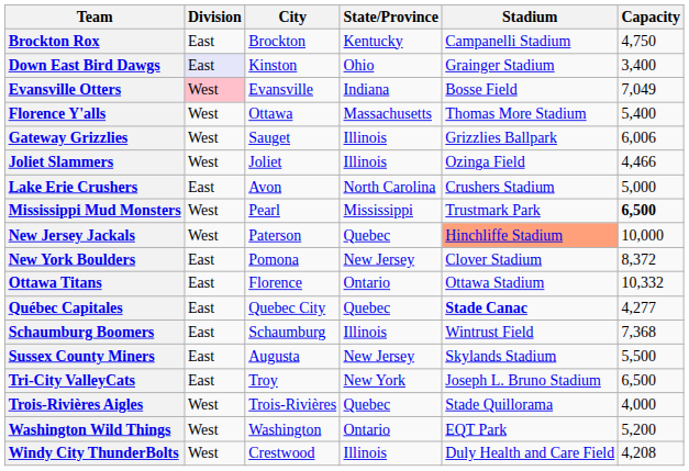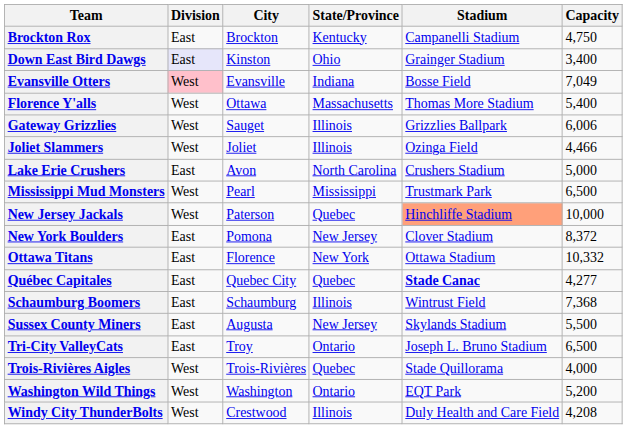Mississippi Mud Monsters | Capacity: bold -> normal
Ottawa Titans | State/Province: Ontario -> New York
Tri-City ValleyCats | State/Province: New York -> Ontario
